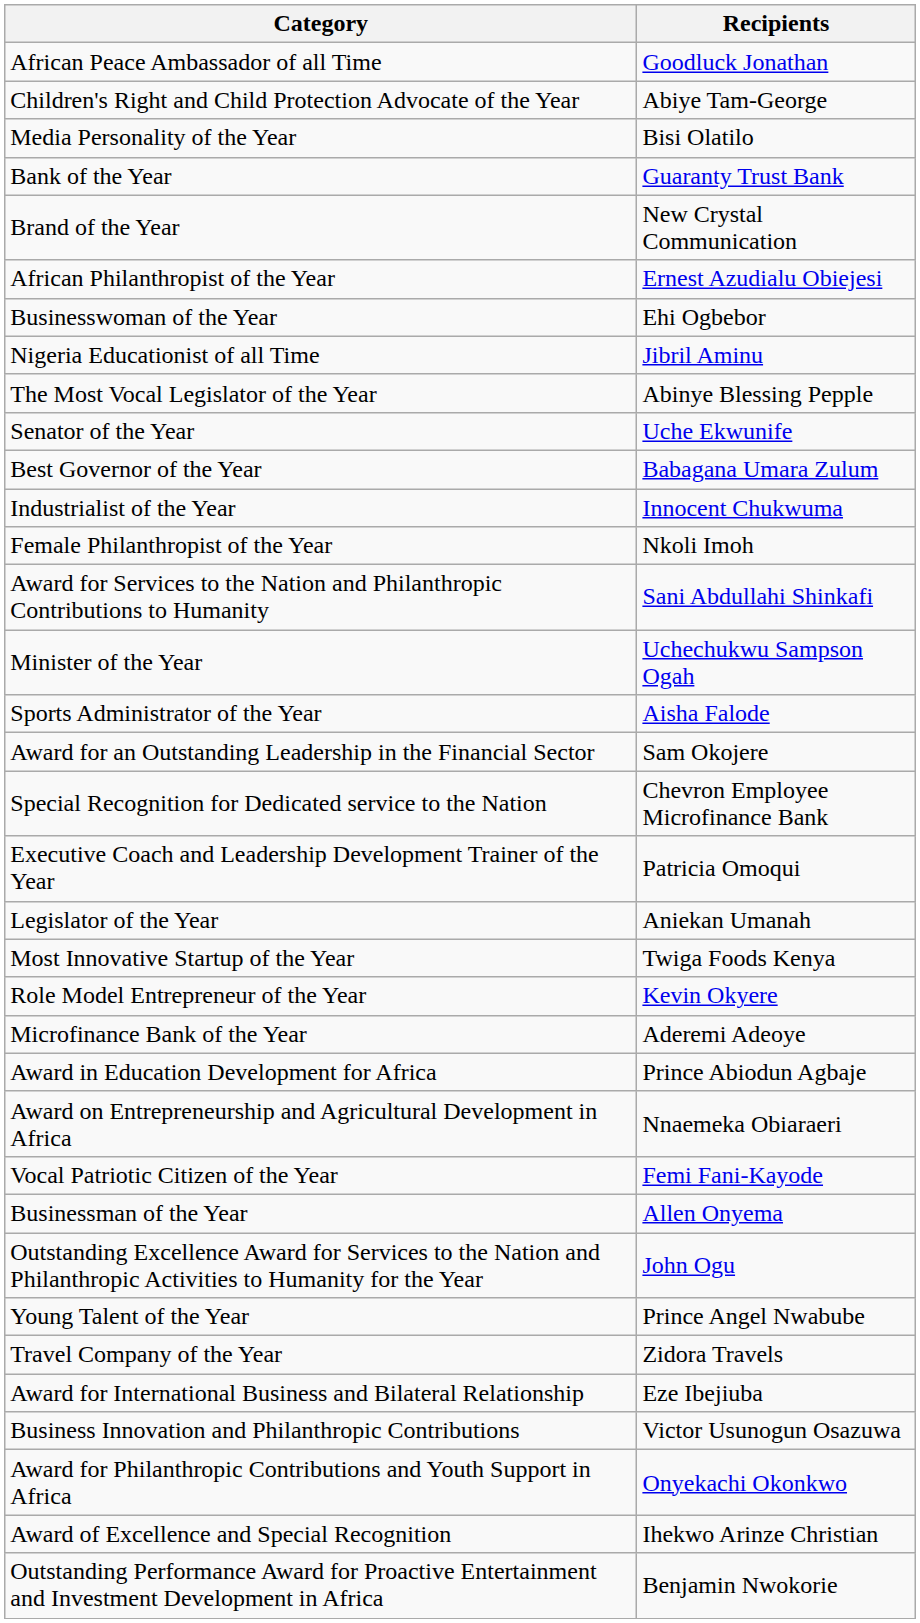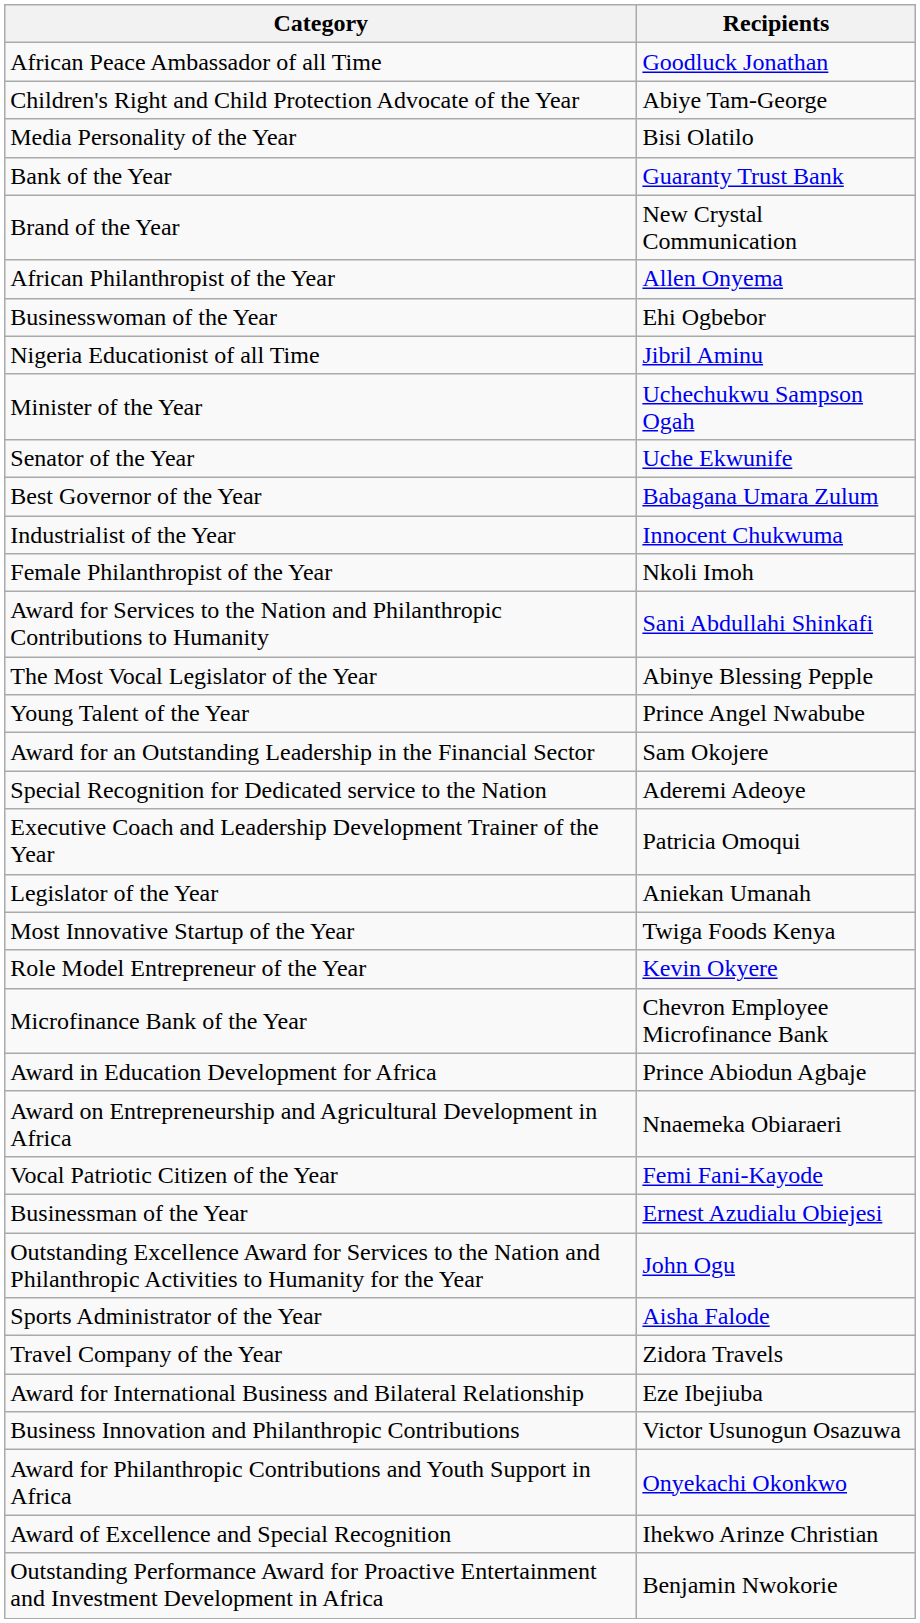African Philanthropist of the Year | Recipients: Ernest Azudialu Obiejesi -> Allen Onyema
rows swapped: Minister of the Year <-> The Most Vocal Legislator of the Year
rows swapped: Sports Administrator of the Year <-> Young Talent of the Year
Special Recognition for Dedicated service to the Nation | Recipients: Chevron Employee Microfinance Bank -> Aderemi Adeoye
Microfinance Bank of the Year | Recipients: Aderemi Adeoye -> Chevron Employee Microfinance Bank
Businessman of the Year | Recipients: Allen Onyema -> Ernest Azudialu Obiejesi
